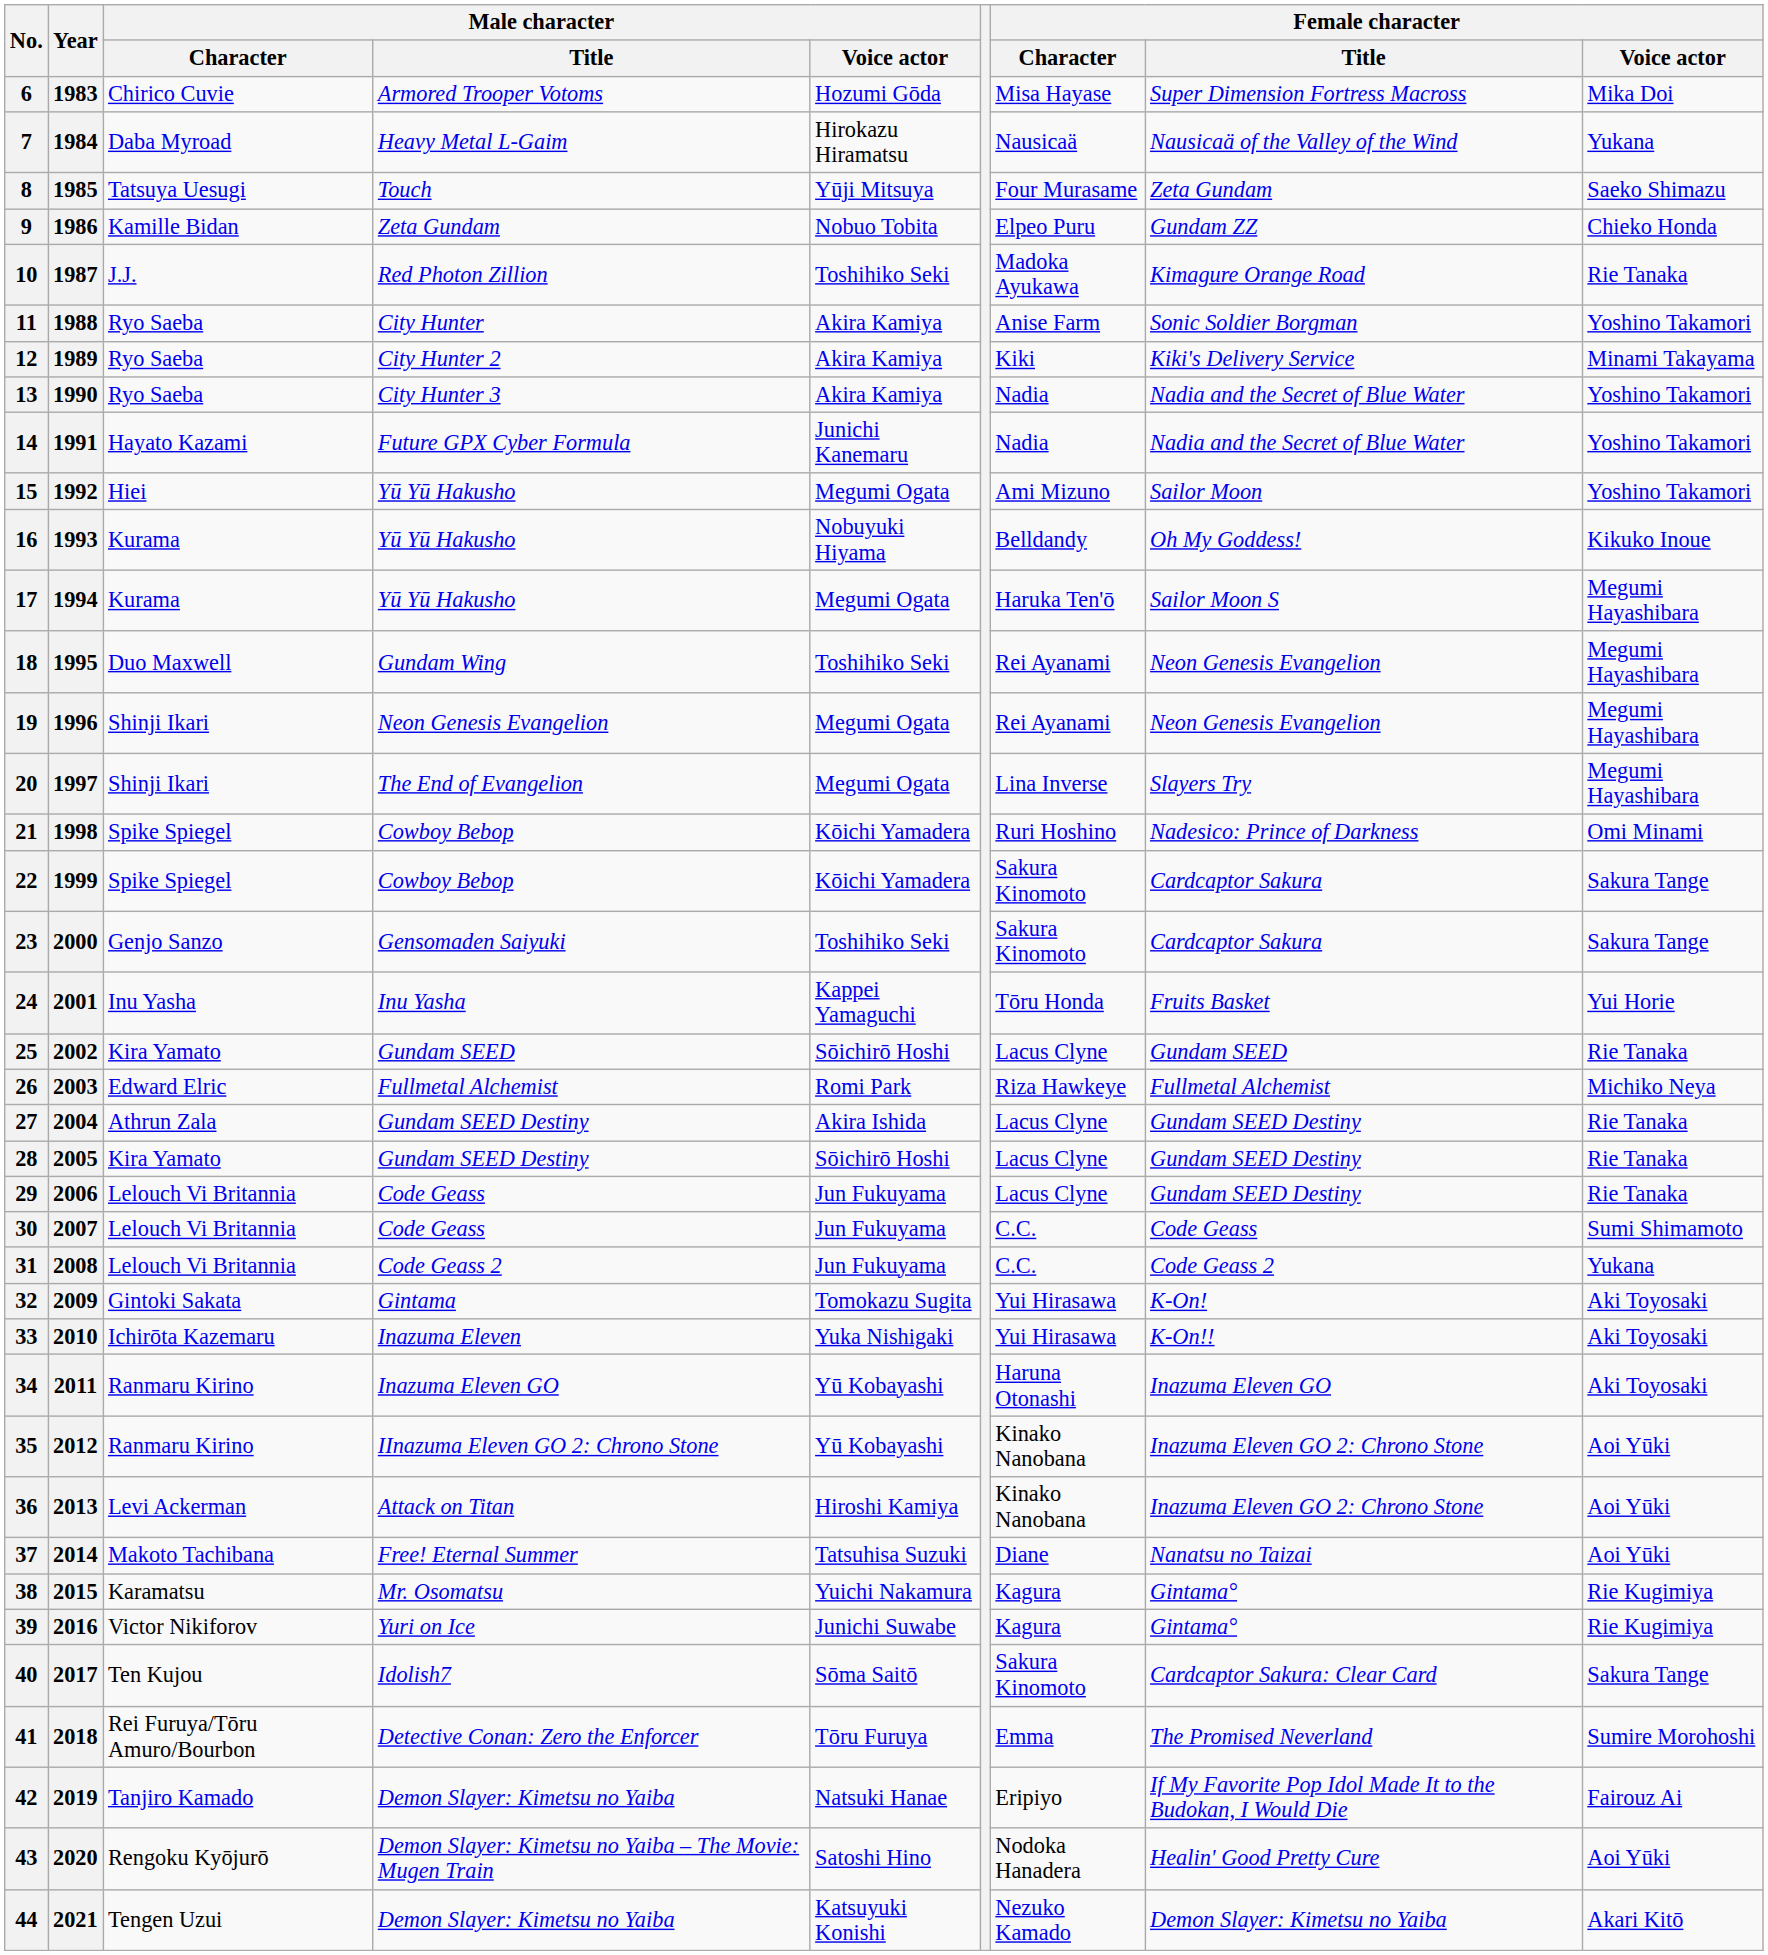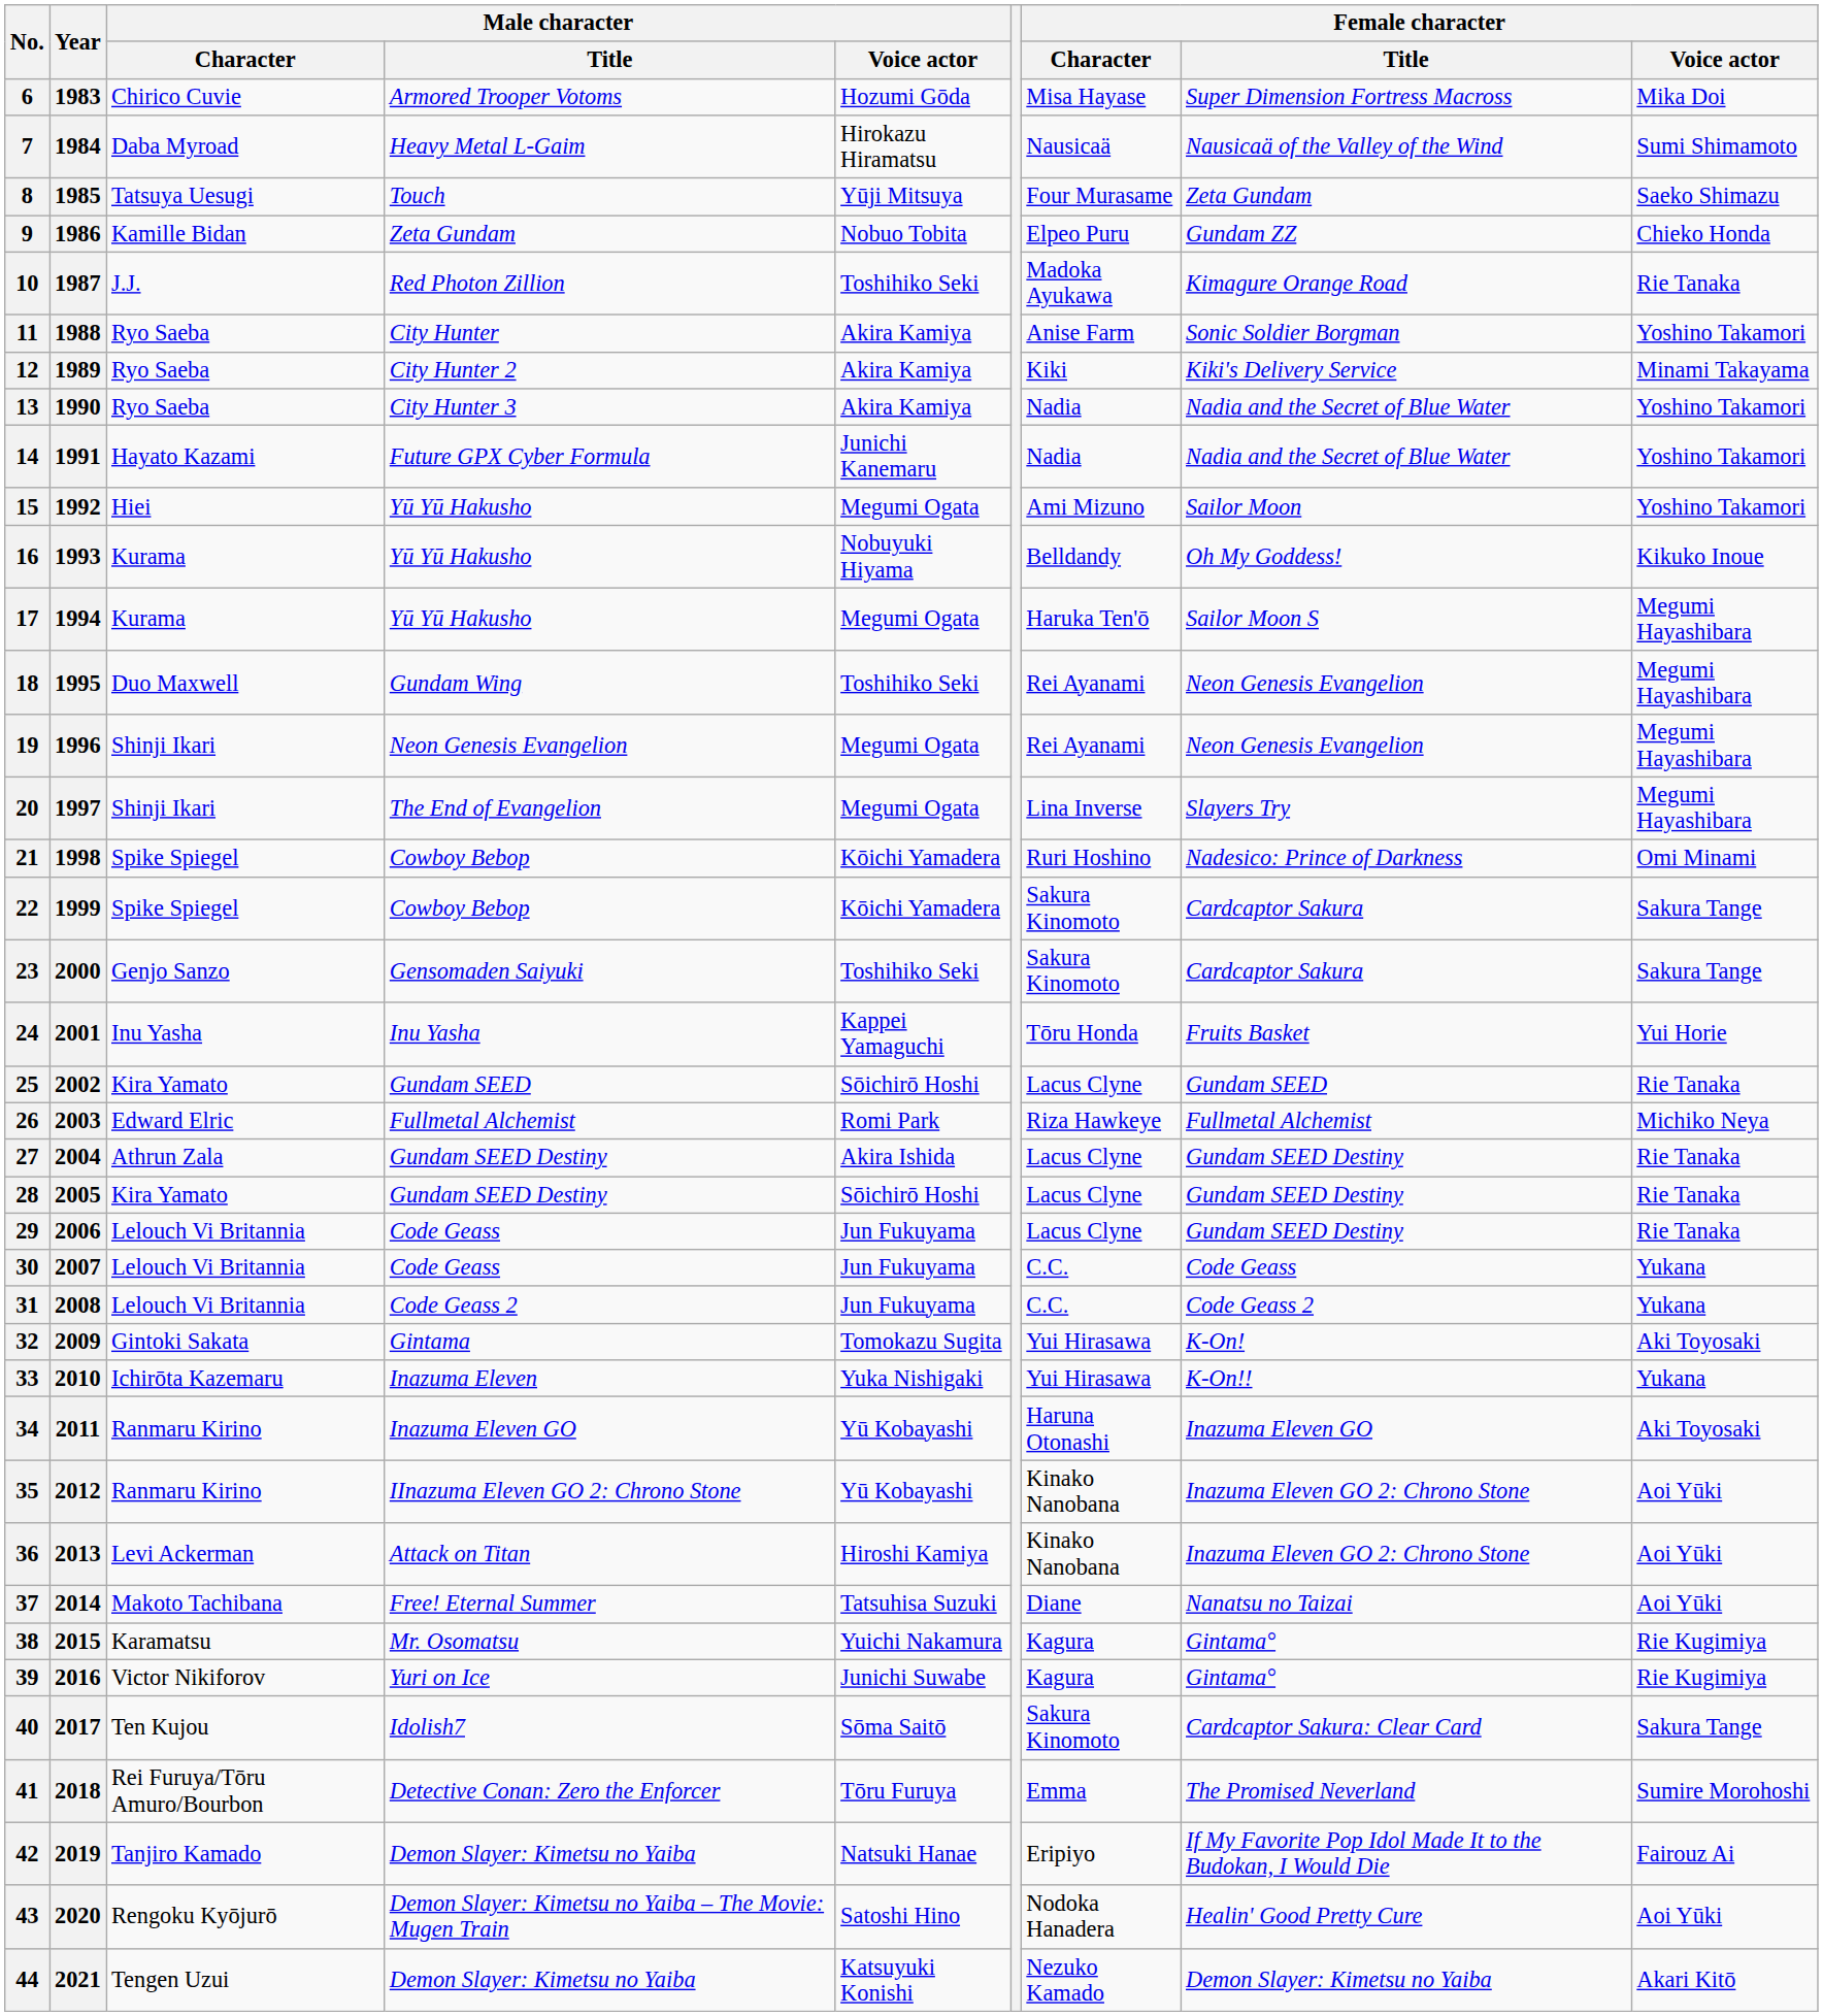7 | Female character / Voice actor: Yukana -> Sumi Shimamoto
30 | Female character / Voice actor: Sumi Shimamoto -> Yukana
33 | Female character / Voice actor: Aki Toyosaki -> Yukana
